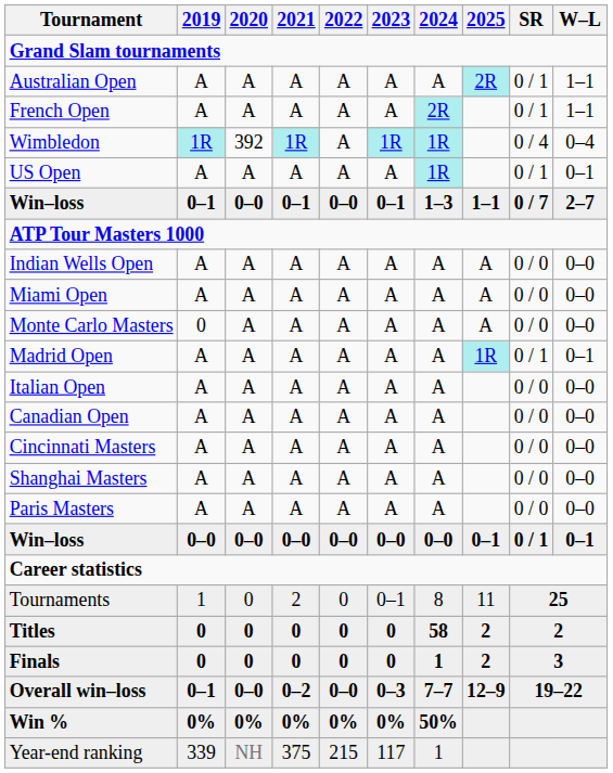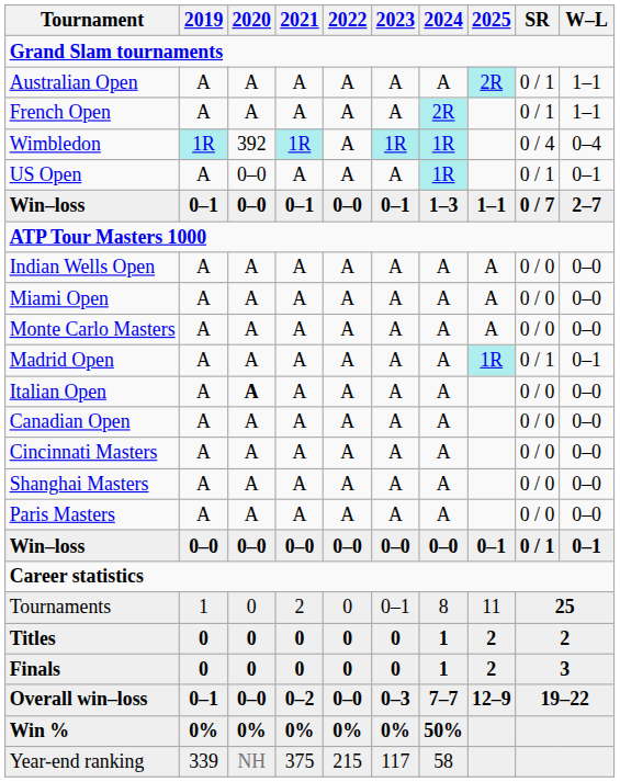US Open | 2020: A -> 0–0
Monte Carlo Masters | 2019: 0 -> A
Italian Open | 2020: normal -> bold
Titles | 2024: 58 -> 1
Year-end ranking | 2024: 1 -> 58
